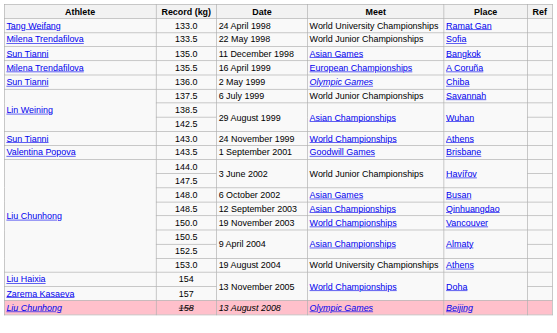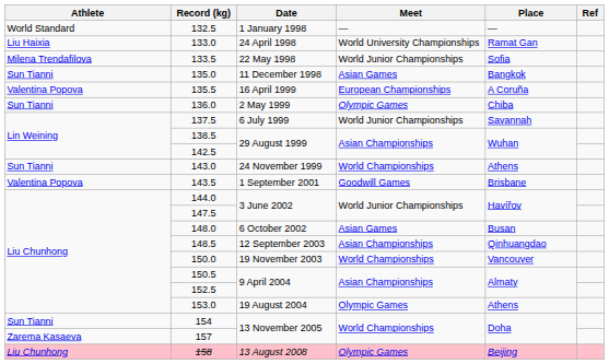+ row: World Standard | 132.5 | 1 January 1998 | — | —
133.0 | Athlete: Tang Weifang -> Liu Haixia
135.5 | Athlete: Milena Trendafilova -> Valentina Popova
153.0 | Meet: World University Championships -> Olympic Games
154 | Athlete: Liu Haixia -> Sun Tianni
